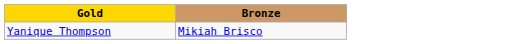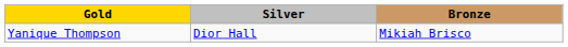+ column: Silver | Dior Hall
